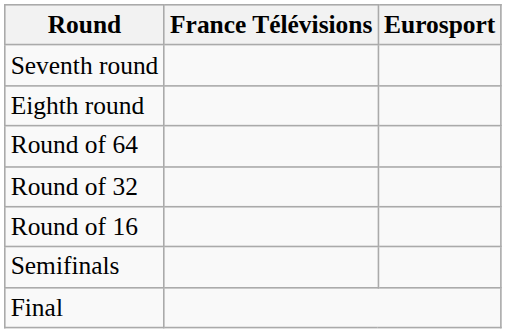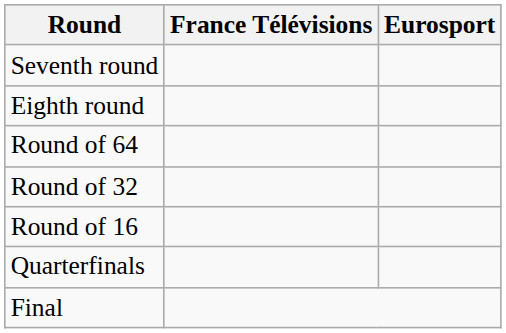+ row: Quarterfinals
- row: Semifinals
